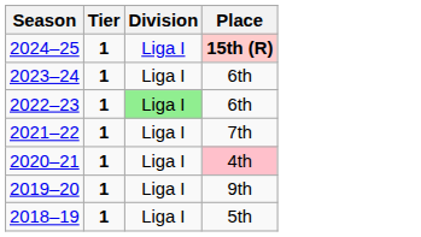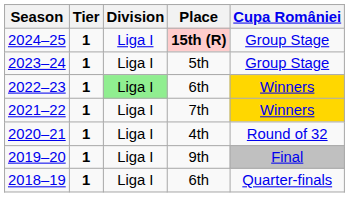+ column: Cupa României | Group Stage | Group Stage | Winners | Winners | Round of 32 | Final | Quarter-finals
2023–24 | Place: 6th -> 5th
2020–21 | Place: pink background -> no background
2018–19 | Place: 5th -> 6th
